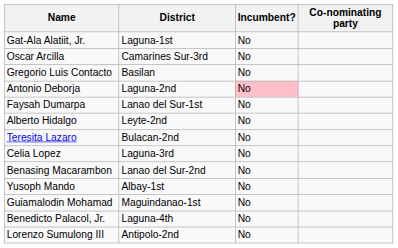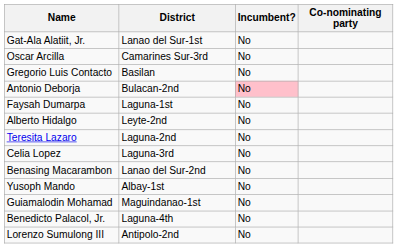Gat-Ala Alatiit, Jr. | District: Laguna-1st -> Lanao del Sur-1st
Antonio Deborja | District: Laguna-2nd -> Bulacan-2nd
Faysah Dumarpa | District: Lanao del Sur-1st -> Laguna-1st
Teresita Lazaro | District: Bulacan-2nd -> Laguna-2nd
